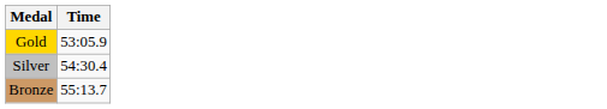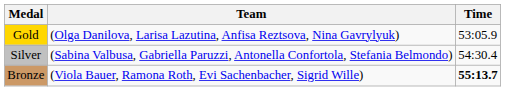+ column: Team | (Olga Danilova, Larisa Lazutina, Anfisa Reztsova, Nina Gavrylyuk) | (Sabina Valbusa, Gabriella Paruzzi, Antonella Confortola, Stefania Belmondo) | (Viola Bauer, Ramona Roth, Evi Sachenbacher, Sigrid Wille)
Bronze | Time: normal -> bold
